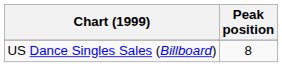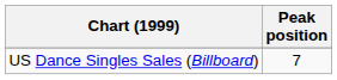US Dance Singles Sales (Billboard) | Peak position: 8 -> 7
